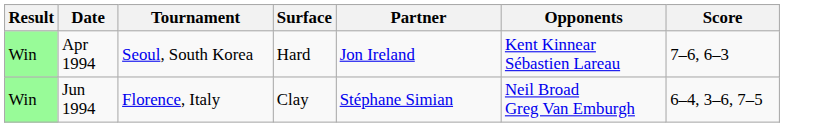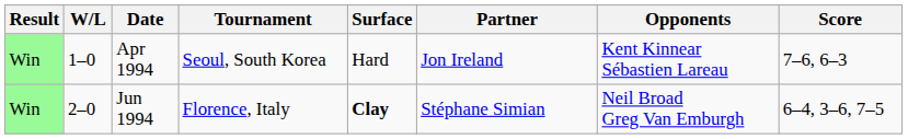+ column: W/L | 1–0 | 2–0
Jun 1994 | Surface: normal -> bold
